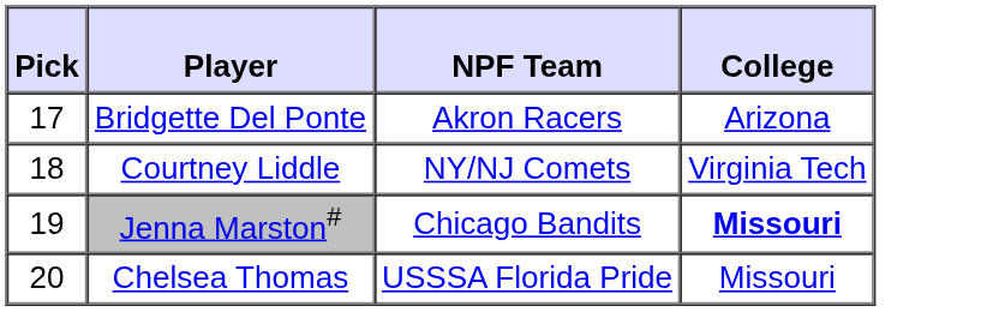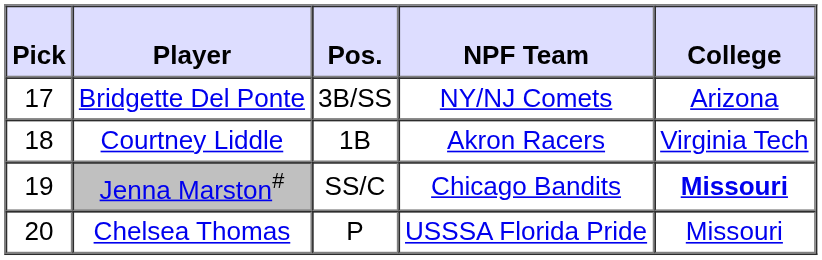+ column: Pos. | 3B/SS | 1B | SS/C | P
Bridgette Del Ponte | NPF Team: Akron Racers -> NY/NJ Comets
Courtney Liddle | NPF Team: NY/NJ Comets -> Akron Racers
